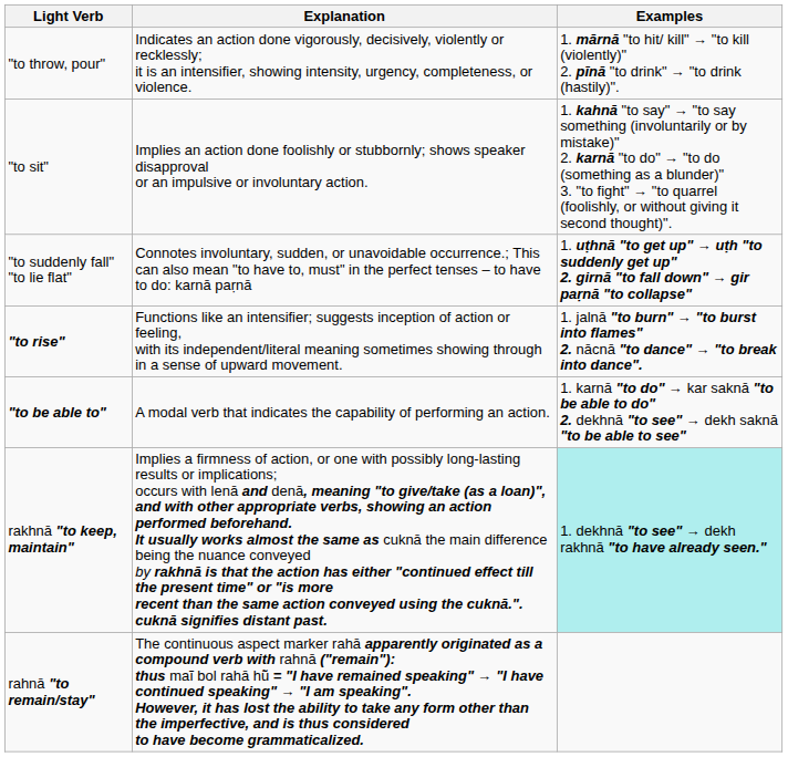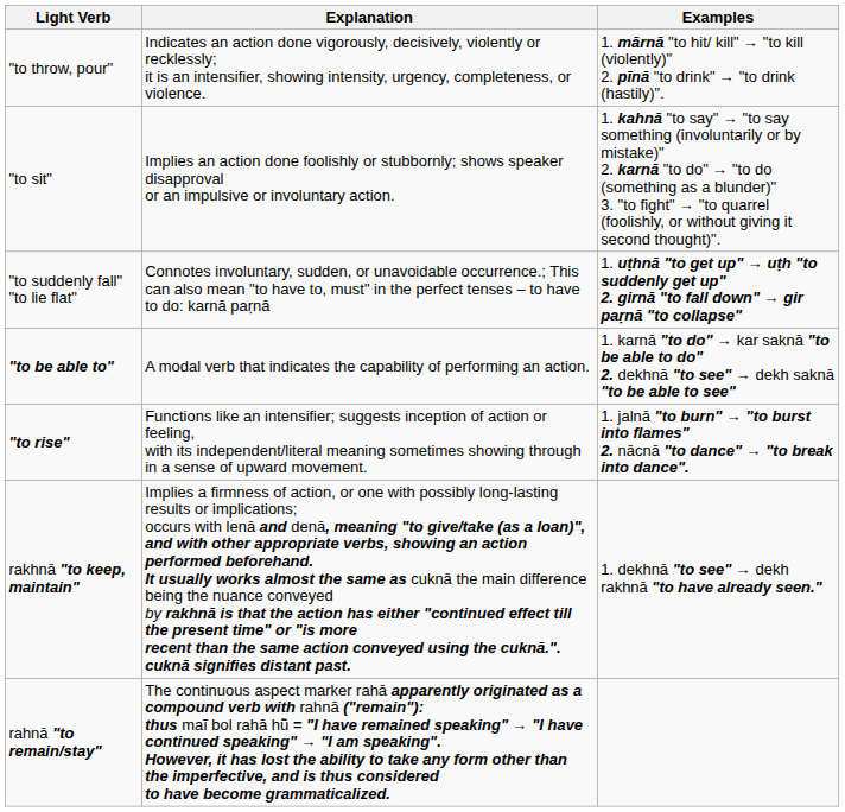rows swapped: "to rise" <-> "to be able to"
rakhnā "to keep, maintain" | Examples: paleturquoise background -> no background
